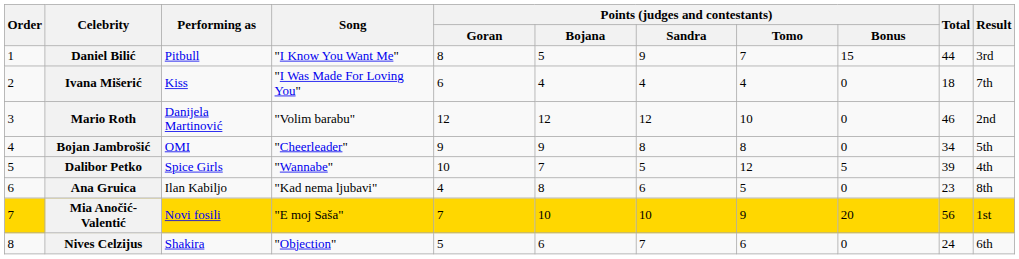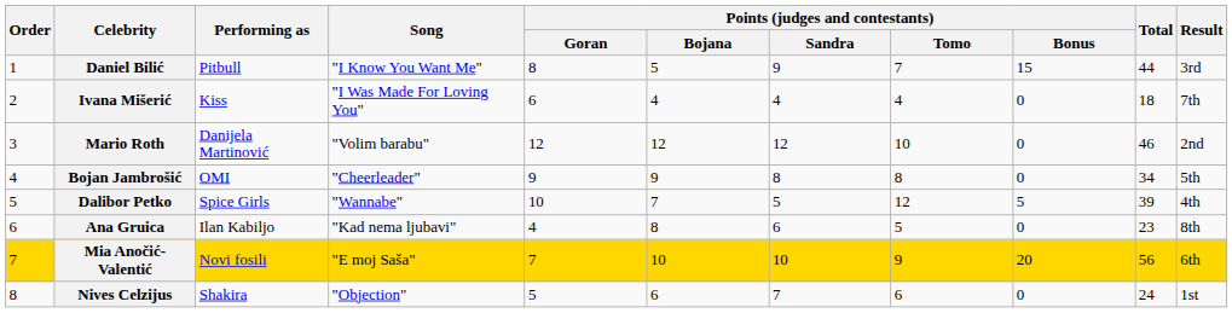Mia Anočić-Valentić | Result: 1st -> 6th
Nives Celzijus | Result: 6th -> 1st
